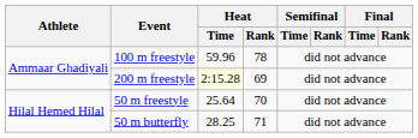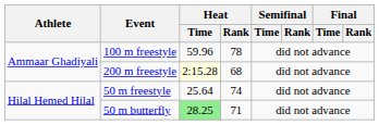200 m freestyle | Heat / Rank: 69 -> 68
50 m freestyle | Heat / Rank: 70 -> 74
50 m butterfly | Heat / Time: no background -> lightgreen background
